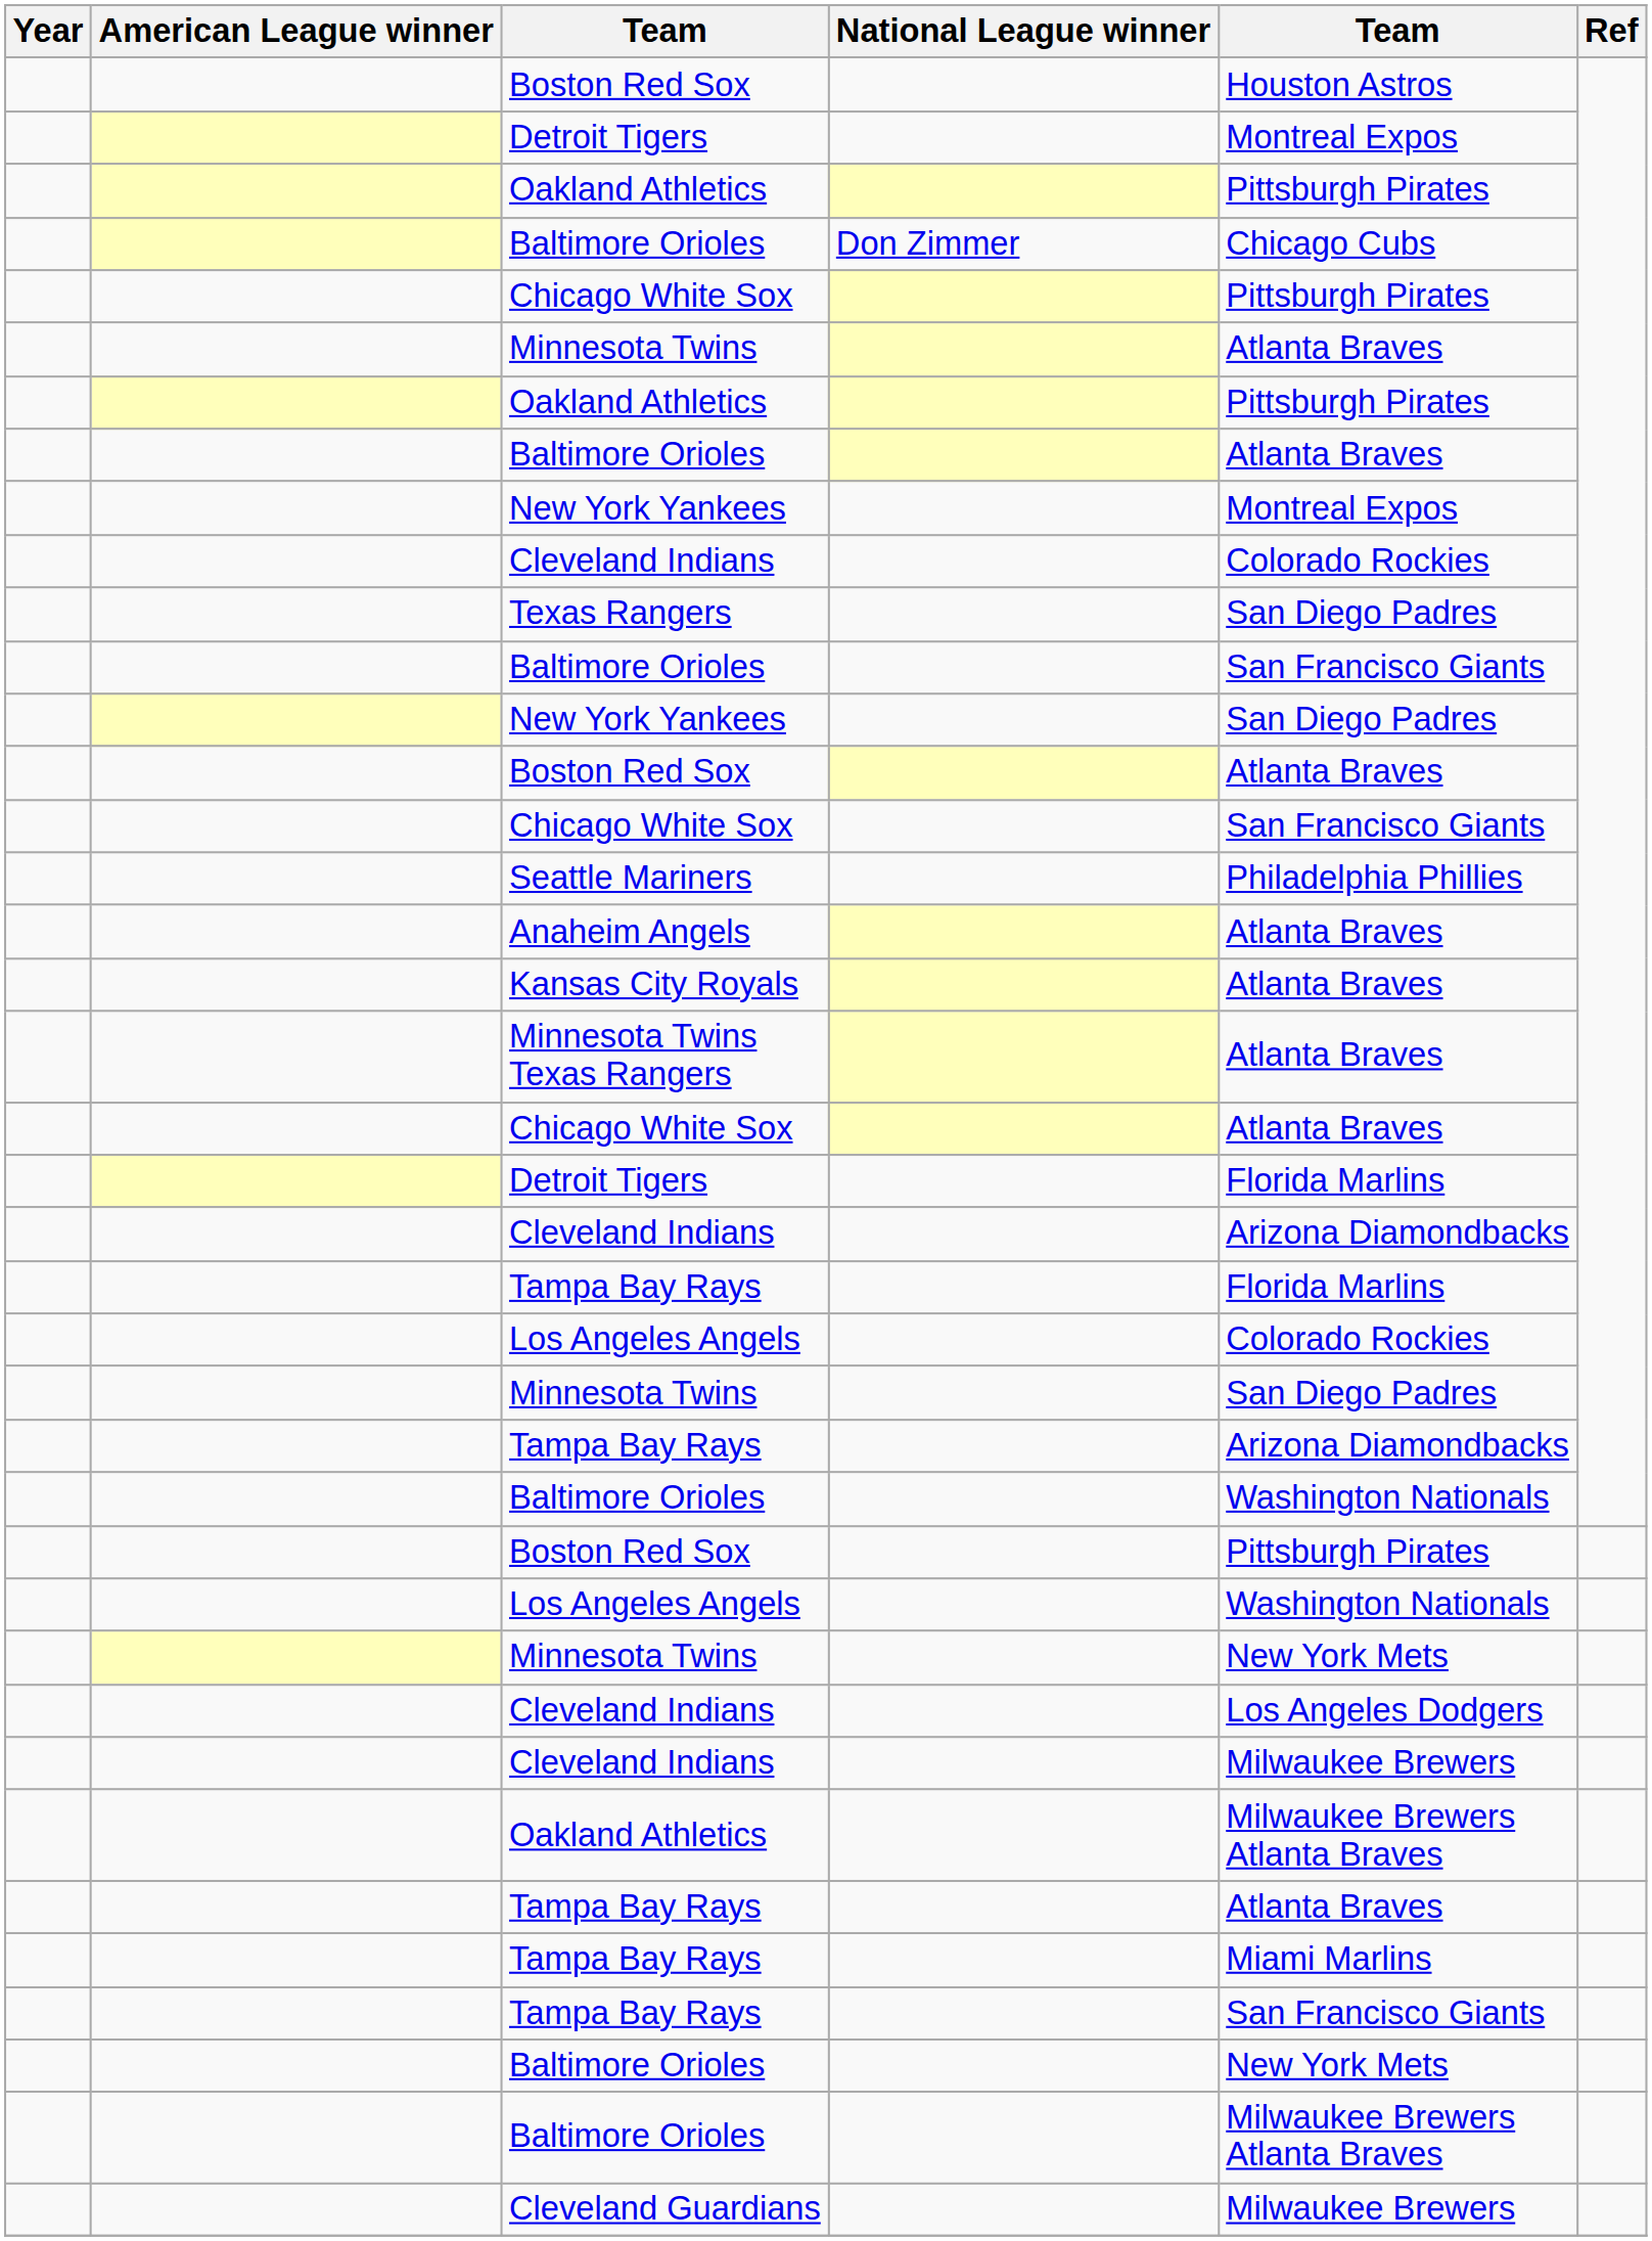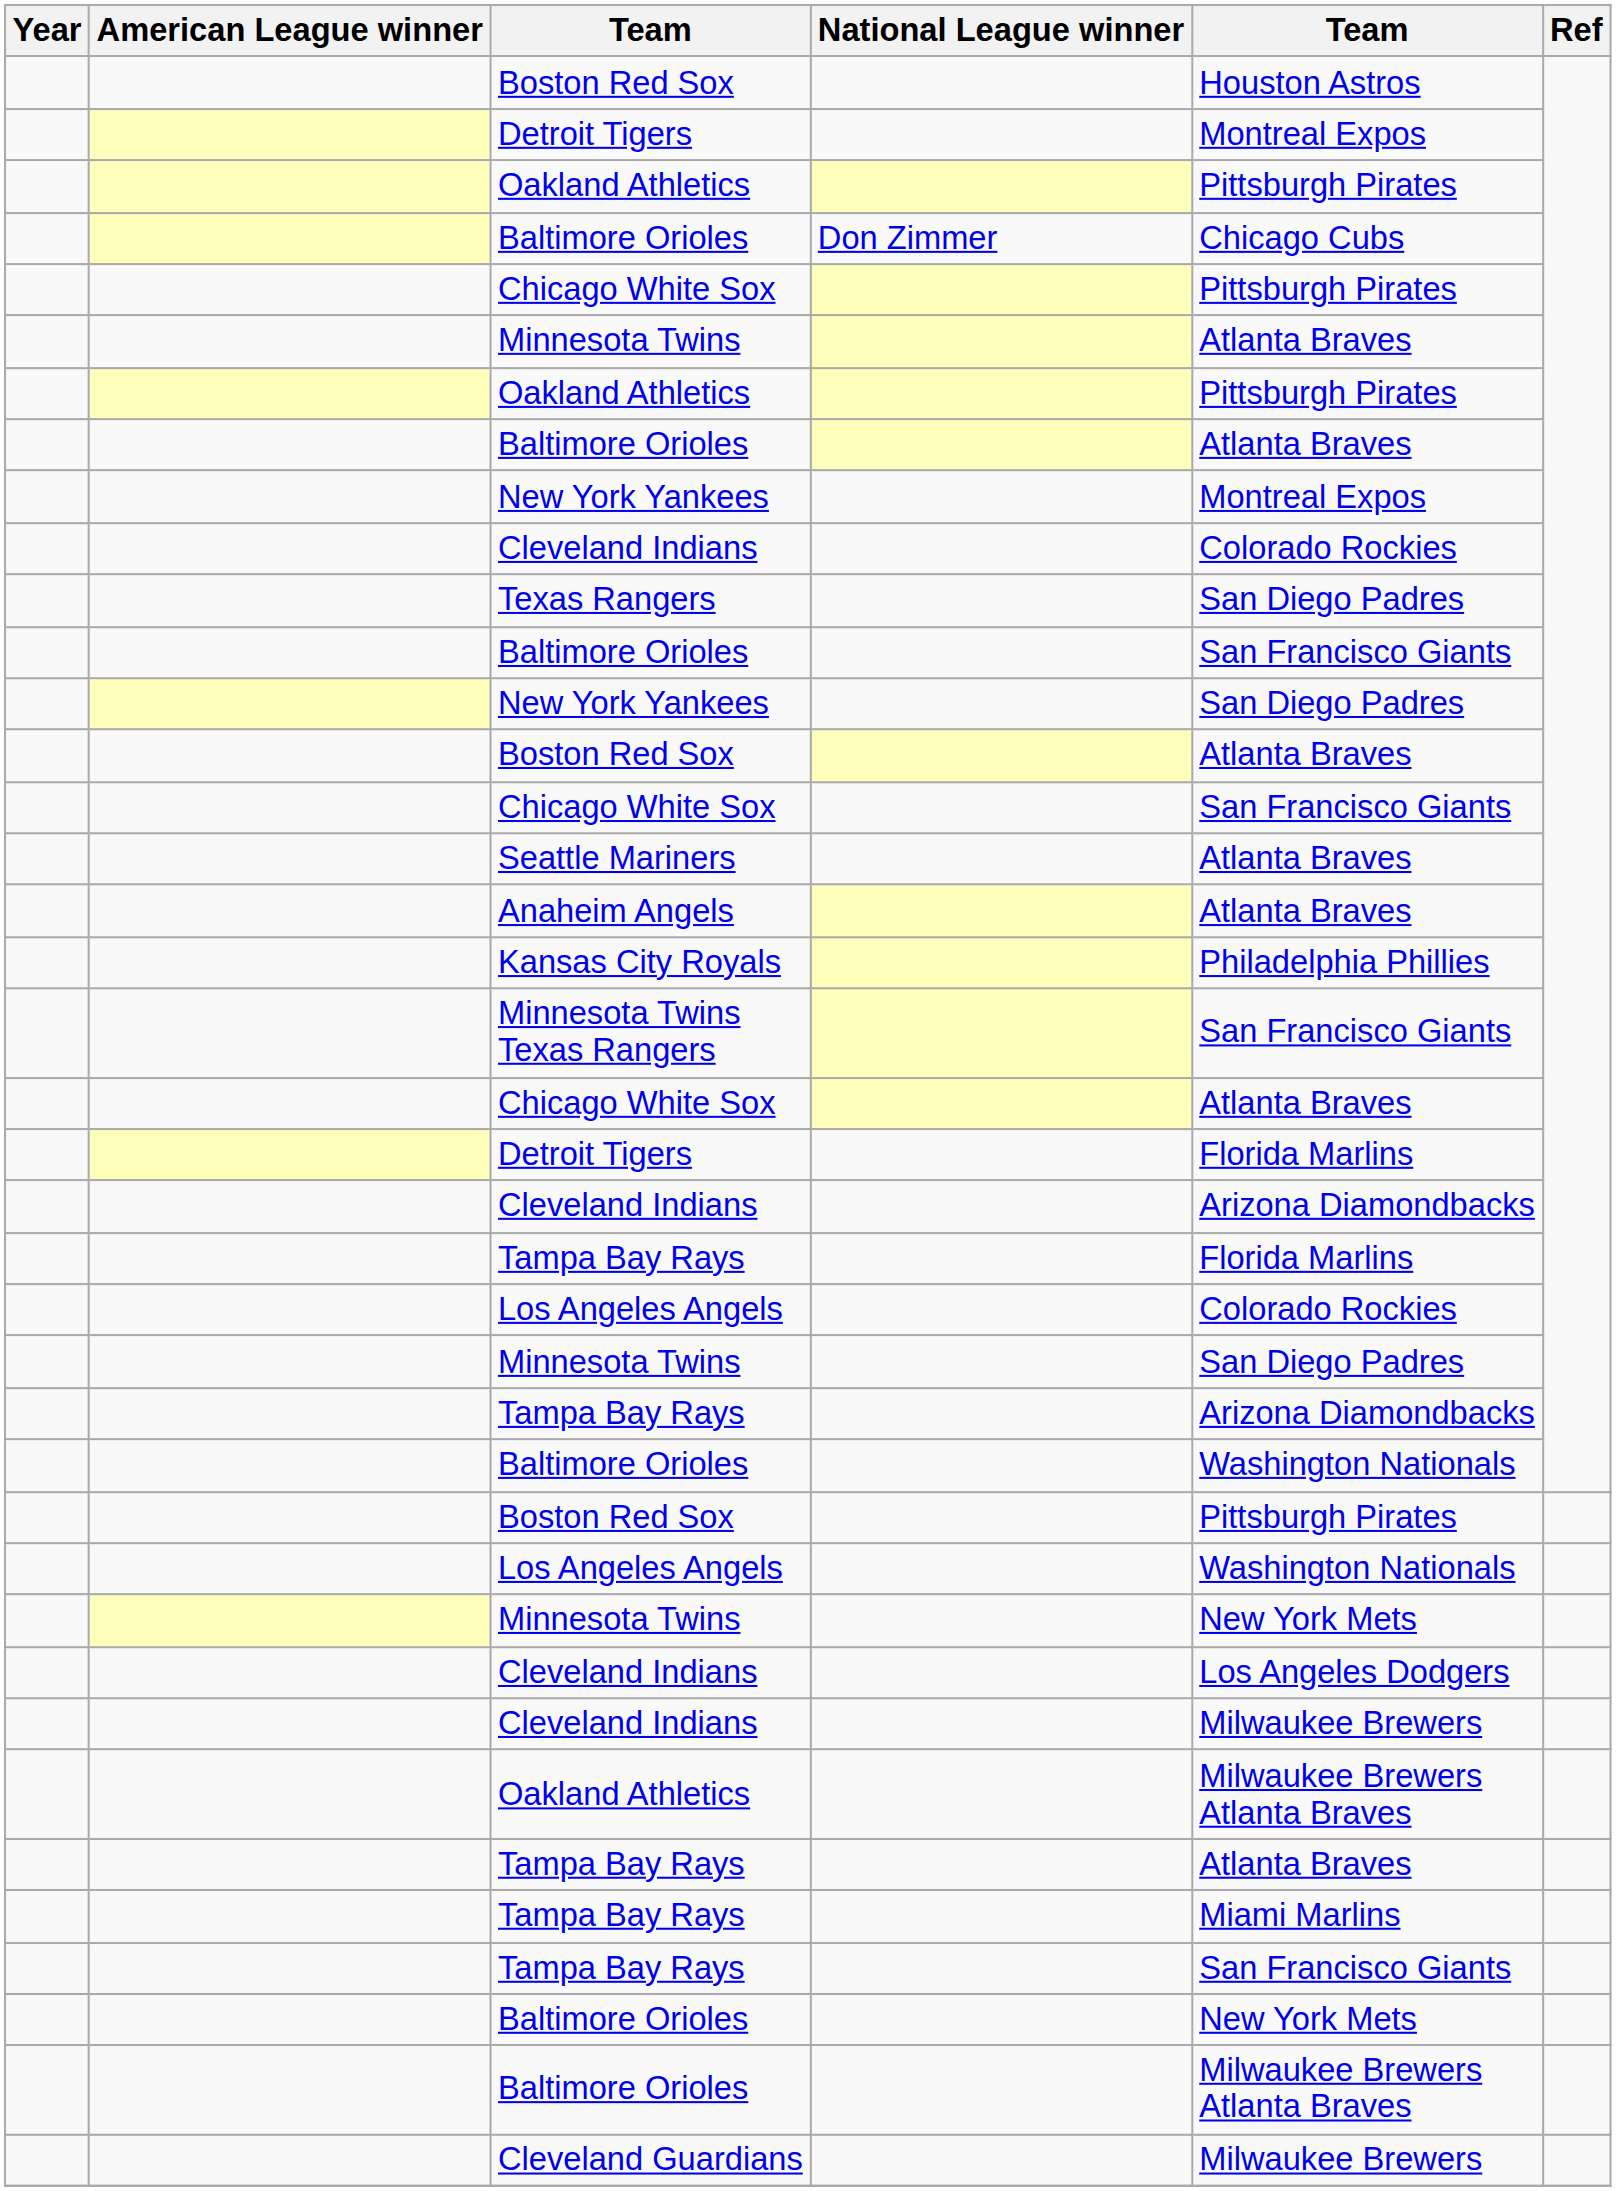Seattle Mariners | column 5: Philadelphia Phillies -> Atlanta Braves
Kansas City Royals | column 5: Atlanta Braves -> Philadelphia Phillies
Minnesota Twins Texas Rangers | column 5: Atlanta Braves -> San Francisco Giants
